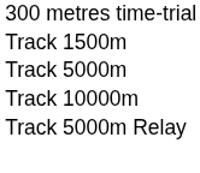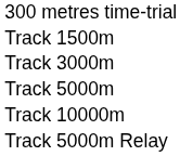+ row: Track 3000m
